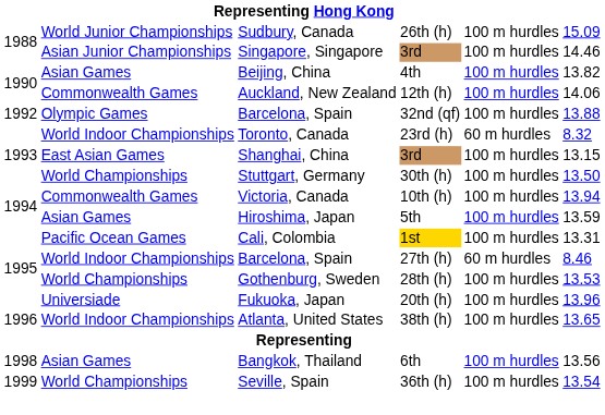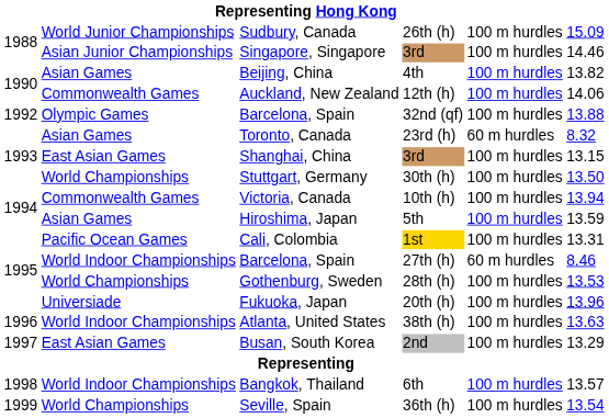Toronto, Canada | column 2: World Indoor Championships -> Asian Games
Atlanta, United States | column 6: 13.65 -> 13.63
+ row: 1997 | East Asian Games | Busan, South Korea | 2nd | 100 m hurdles | 13.29
Bangkok, Thailand | column 2: Asian Games -> World Indoor Championships
Bangkok, Thailand | column 6: 13.56 -> 13.57
